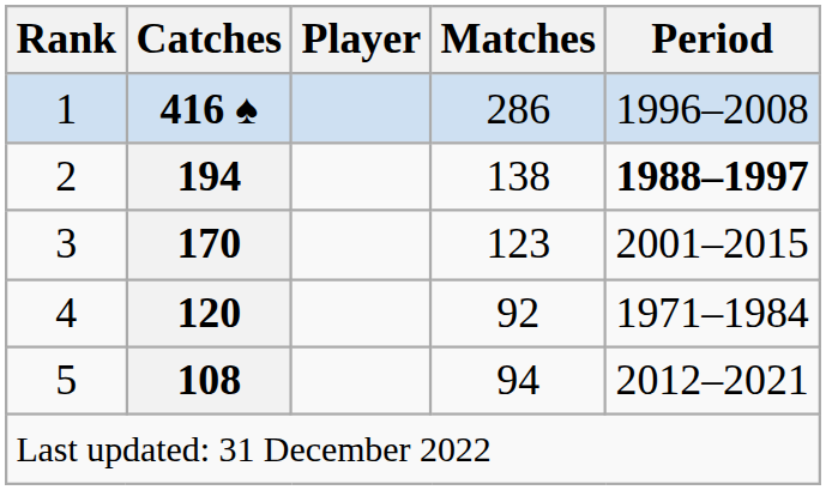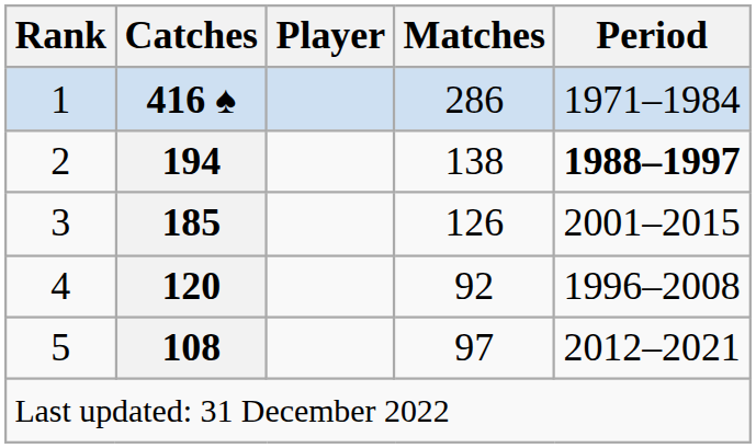1 | Period: 1996–2008 -> 1971–1984
3 | Catches: 170 -> 185
3 | Matches: 123 -> 126
4 | Period: 1971–1984 -> 1996–2008
5 | Matches: 94 -> 97
